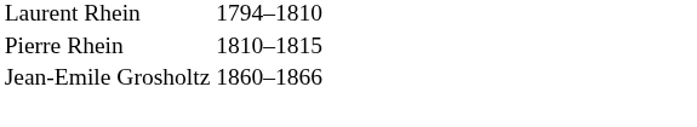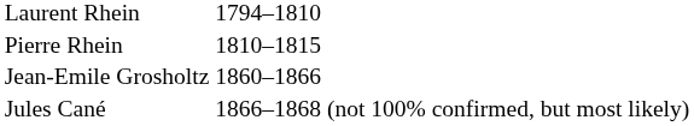+ row: Jules Cané | 1866–1868 (not 100% confirmed, but most likely)
